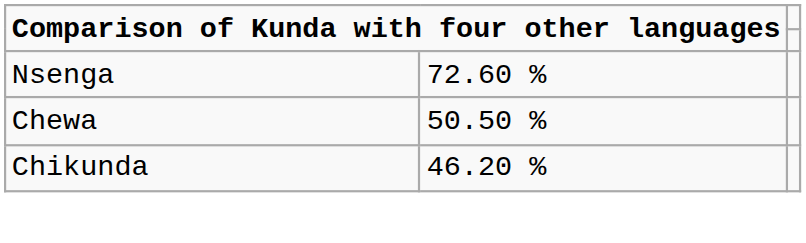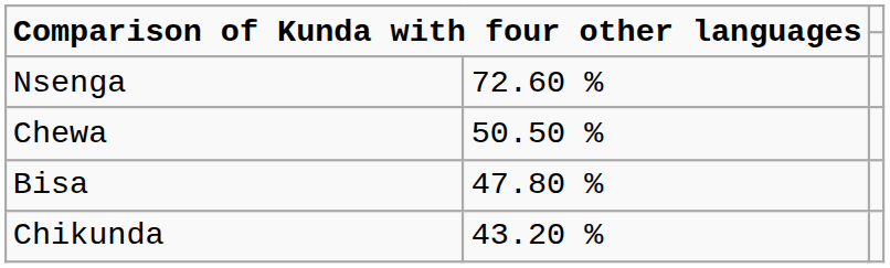+ row: Bisa | 47.80 %
Chikunda | column 2: 46.20 % -> 43.20 %
